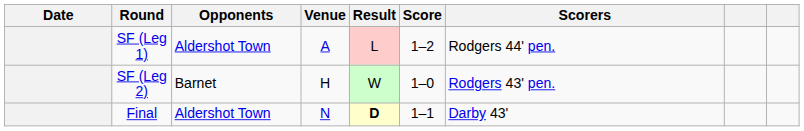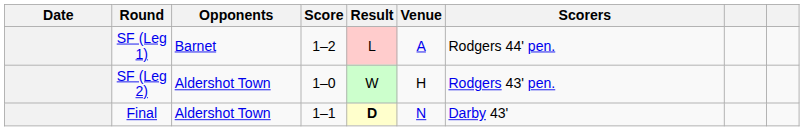columns swapped: Venue <-> Score
SF (Leg 1) | Opponents: Aldershot Town -> Barnet
SF (Leg 2) | Opponents: Barnet -> Aldershot Town
